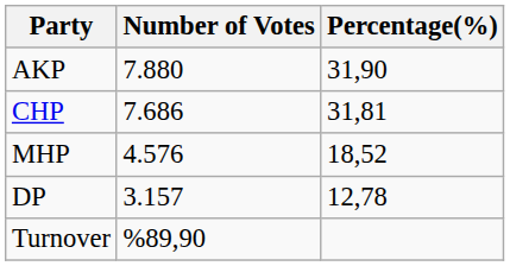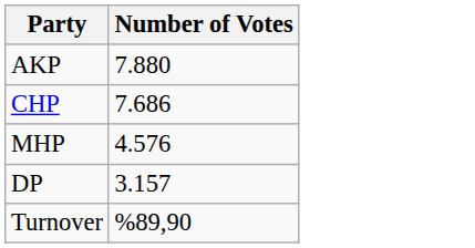- column: Percentage(%) | 31,90 | 31,81 | 18,52 | 12,78
